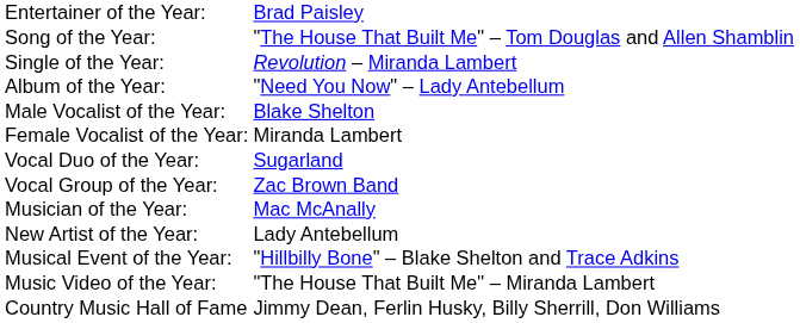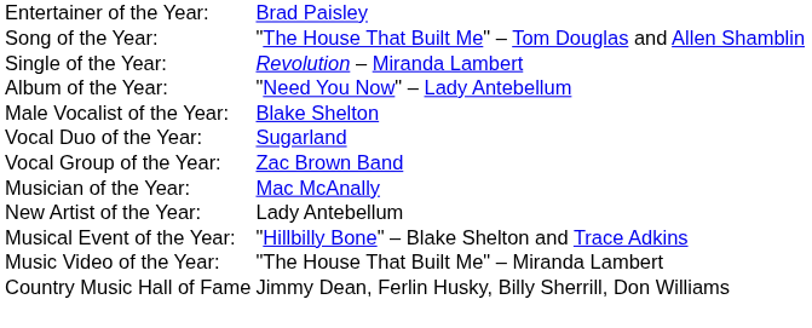- row: Female Vocalist of the Year: | Miranda Lambert
